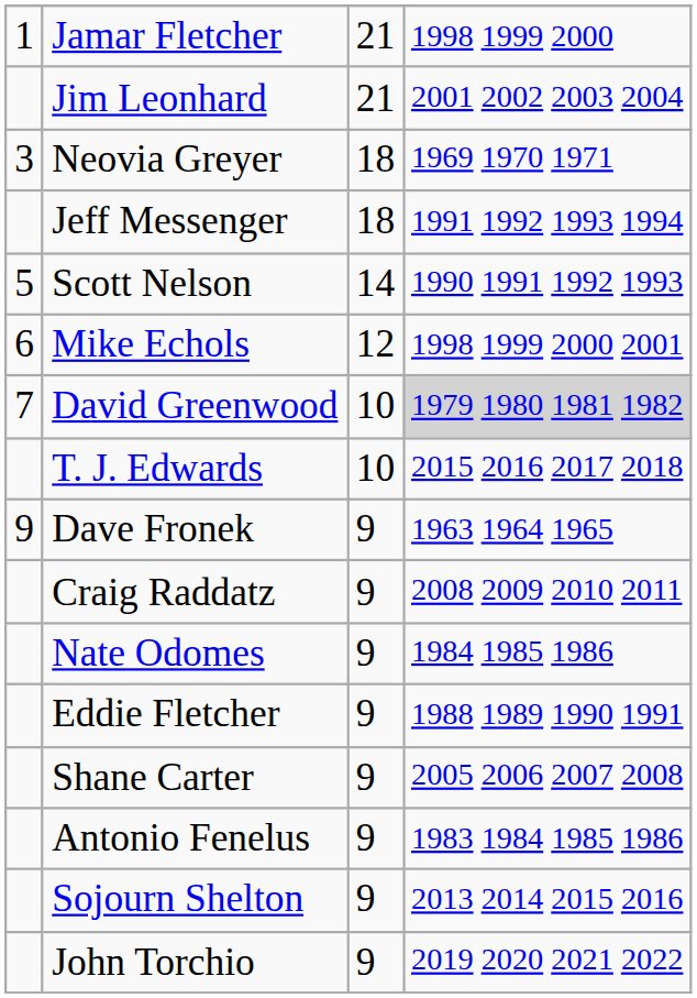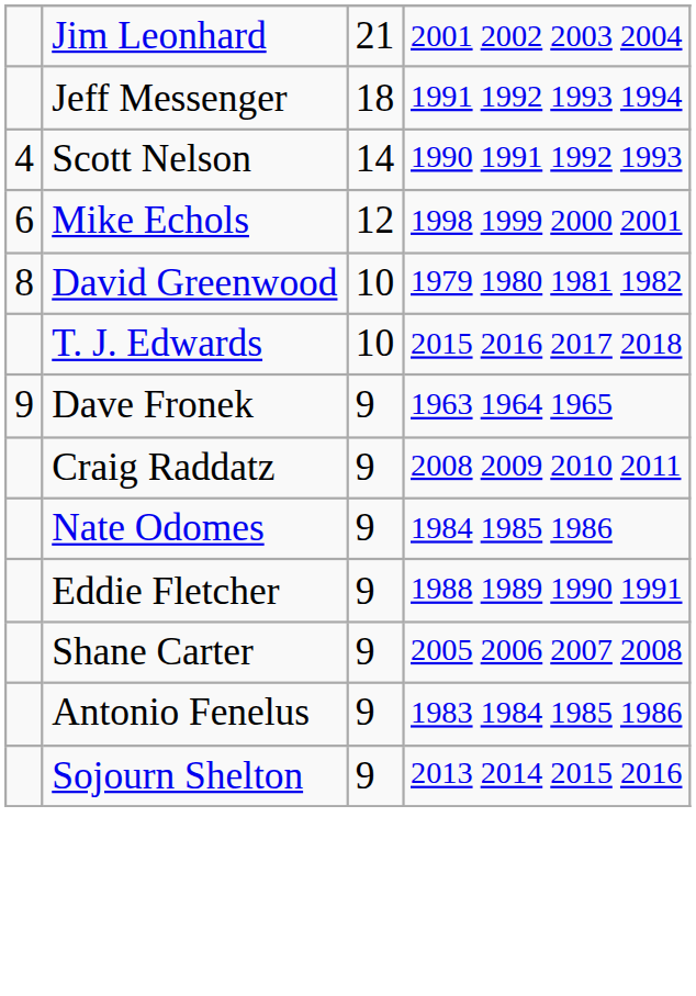- row: 1 | Jamar Fletcher | 21 | 1998 1999 2000
- row: 3 | Neovia Greyer | 18 | 1969 1970 1971
Scott Nelson | column 1: 5 -> 4
David Greenwood | column 1: 7 -> 8
David Greenwood | column 4: lightgrey background -> no background
- row: John Torchio | 9 | 2019 2020 2021 2022
